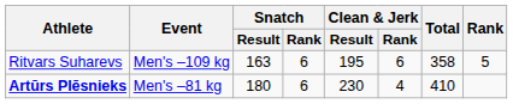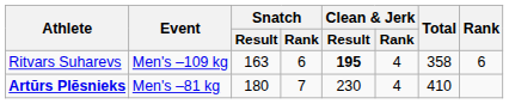Ritvars Suharevs | Clean & Jerk / Result: normal -> bold
Ritvars Suharevs | Clean & Jerk / Rank: 6 -> 4
Ritvars Suharevs | Rank: 5 -> 6
Artūrs Plēsnieks | Snatch / Rank: 6 -> 7
